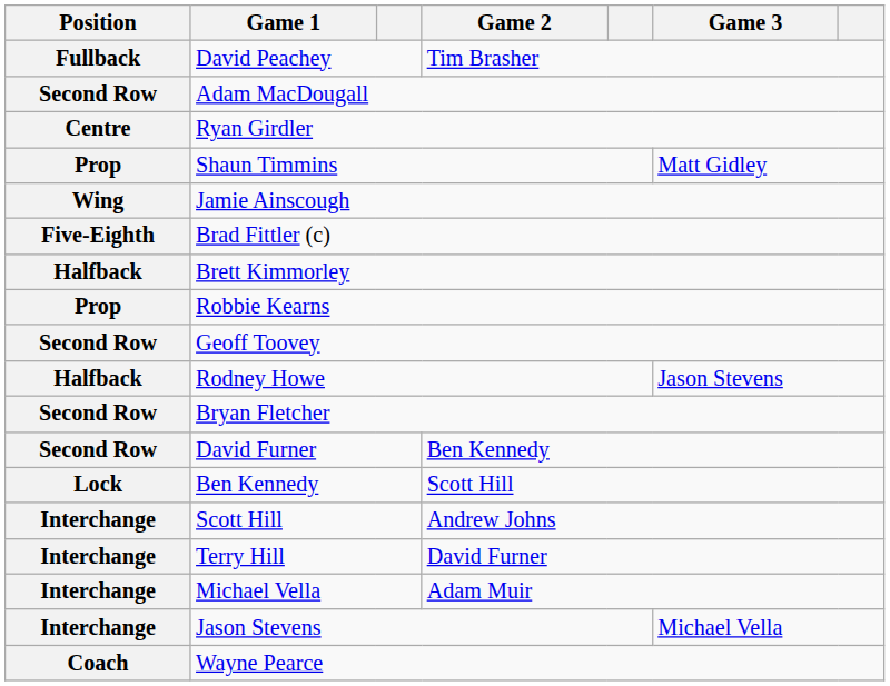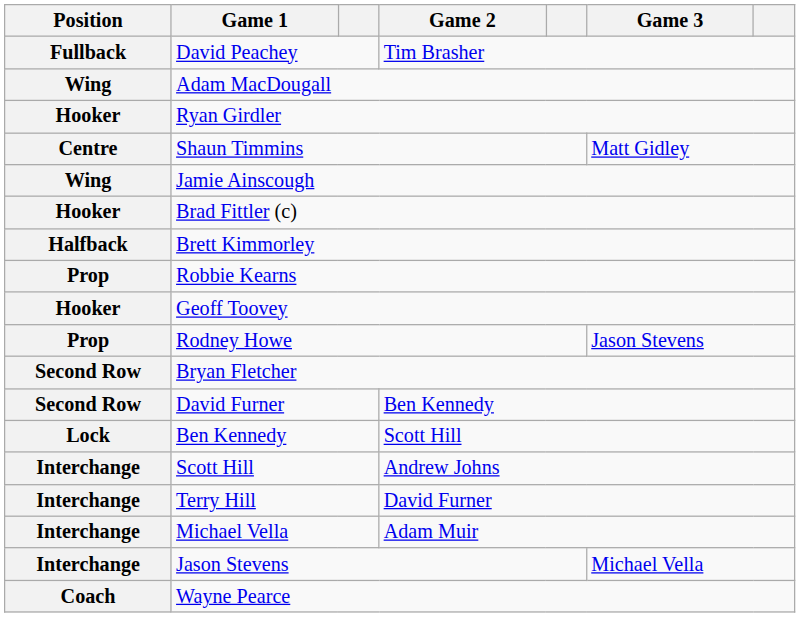Adam MacDougall | Position: Second Row -> Wing
Ryan Girdler | Position: Centre -> Hooker
Shaun Timmins | Position: Prop -> Centre
Brad Fittler (c) | Position: Five-Eighth -> Hooker
Geoff Toovey | Position: Second Row -> Hooker
Rodney Howe | Position: Halfback -> Prop
